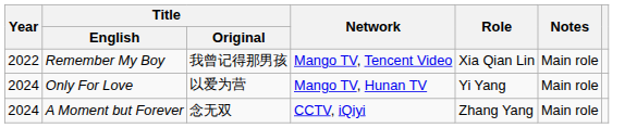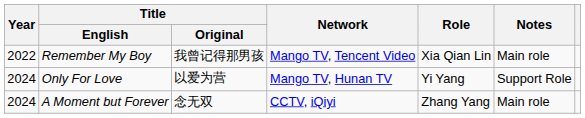Only For Love | Notes: Main role -> Support Role
